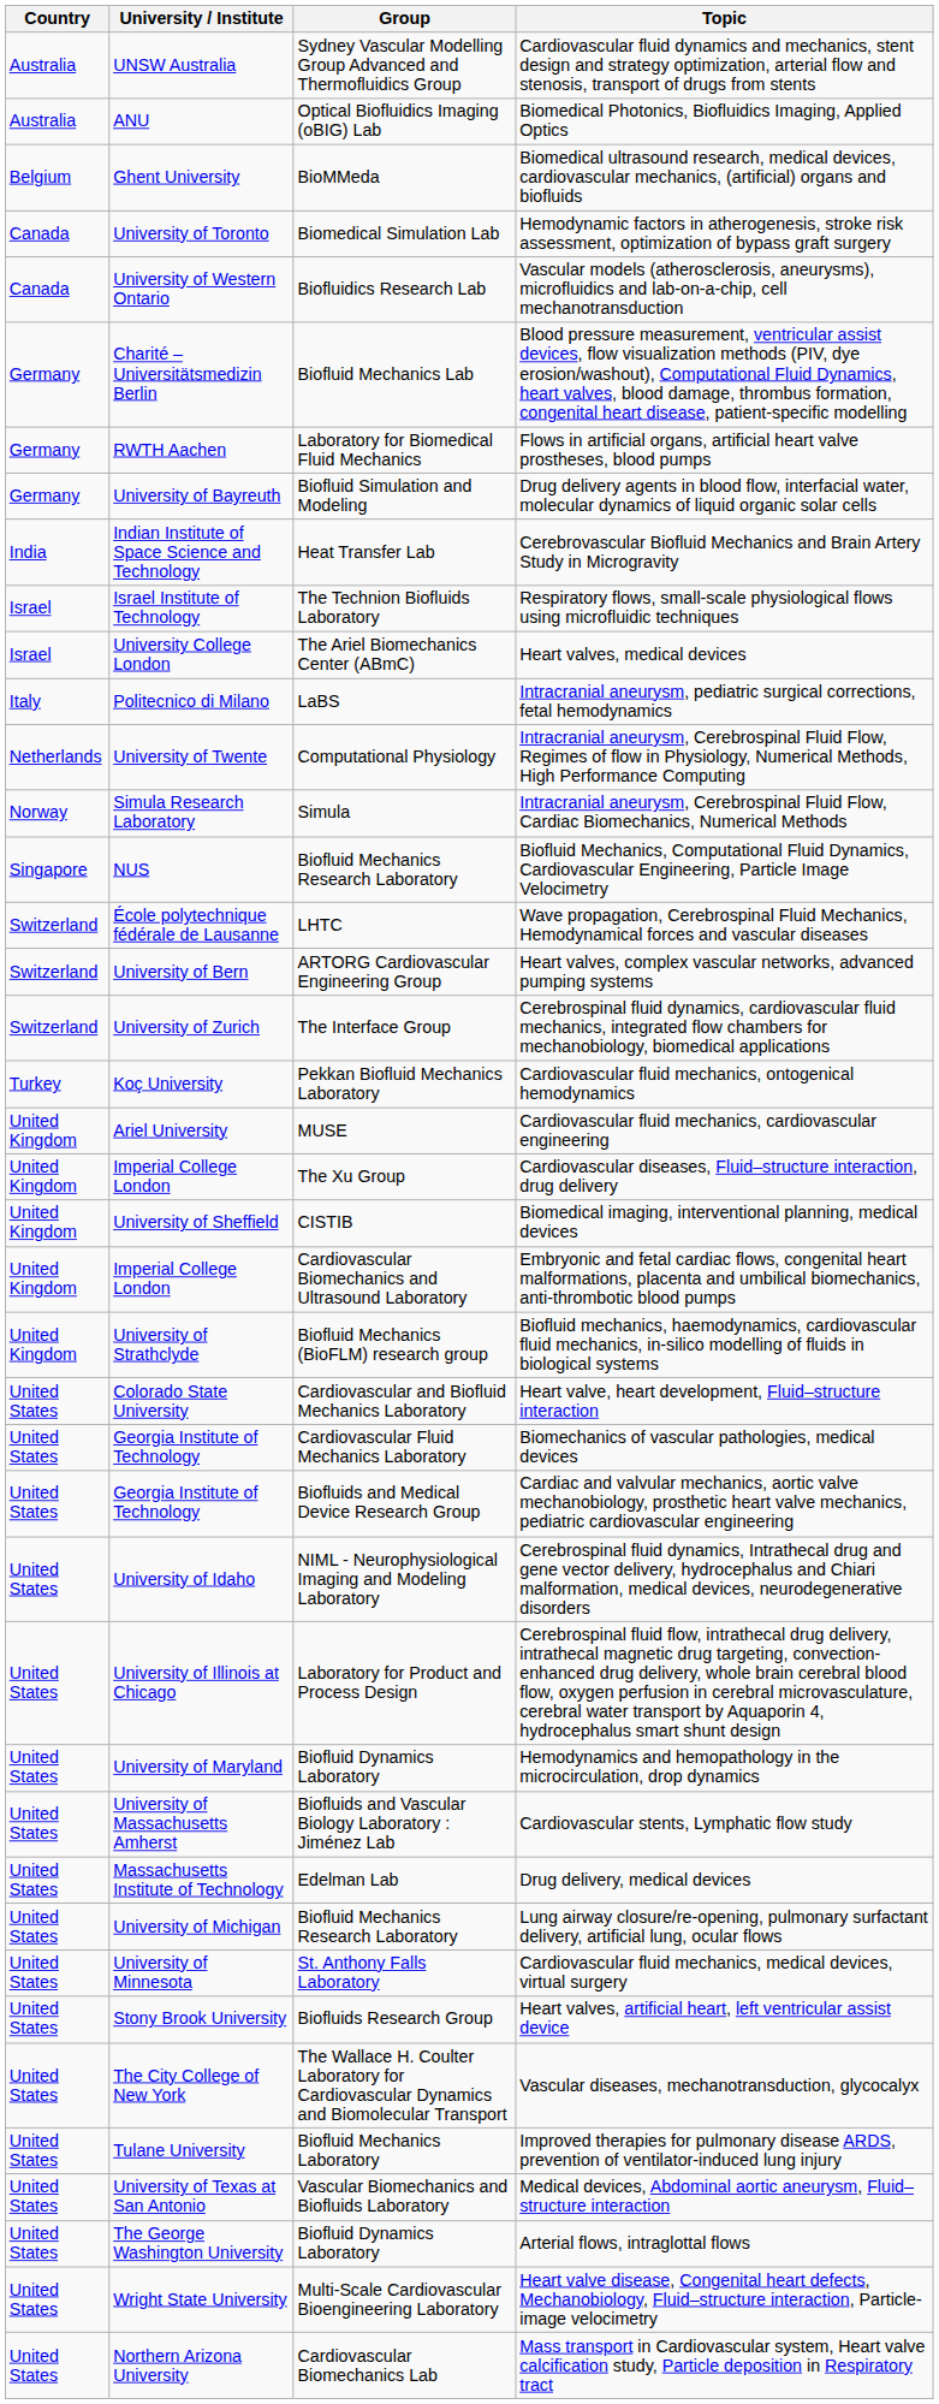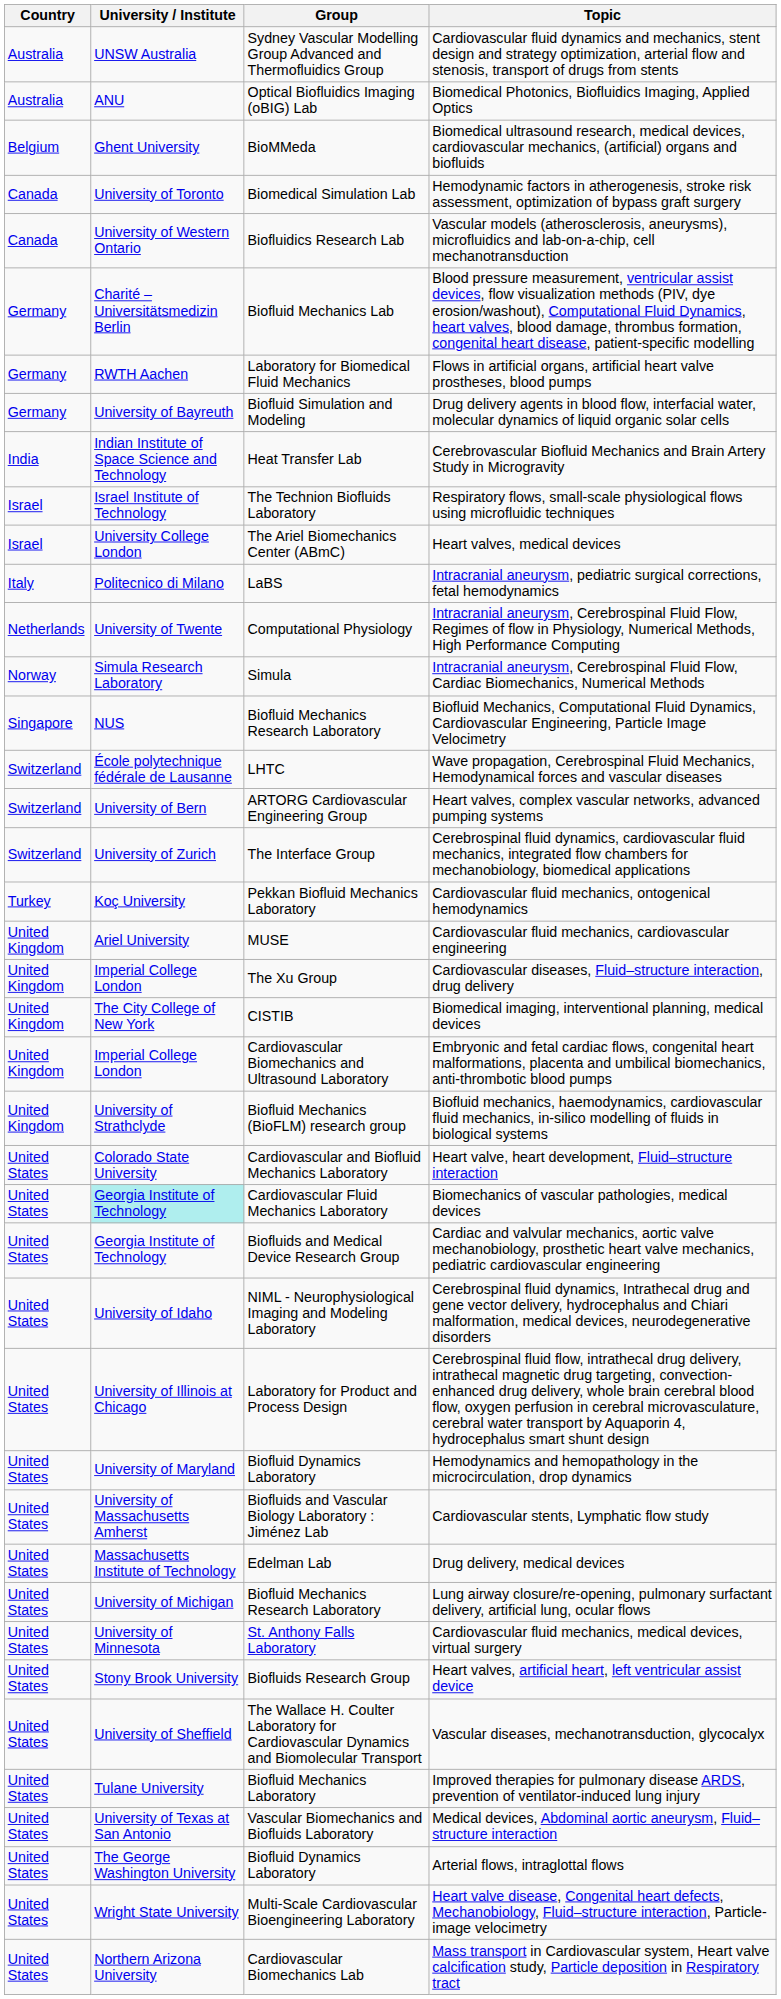Biomedical imaging, interventional planning, medical devices | University / Institute: University of Sheffield -> The City College of New York
Biomechanics of vascular pathologies, medical devices | University / Institute: no background -> paleturquoise background
Vascular diseases, mechanotransduction, glycocalyx | University / Institute: The City College of New York -> University of Sheffield
